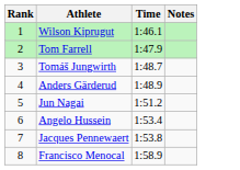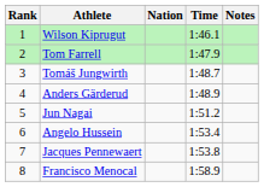+ column: Nation
